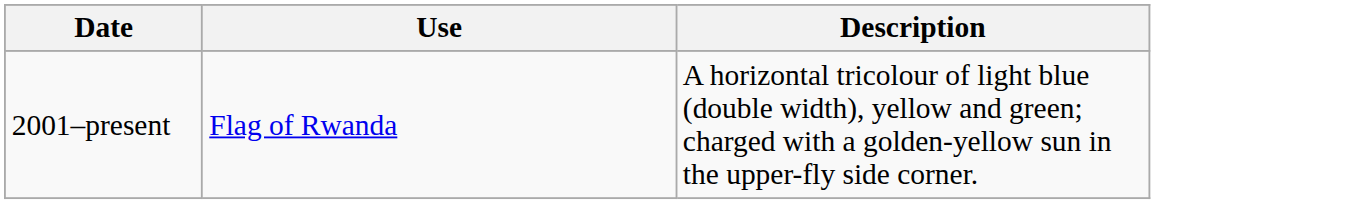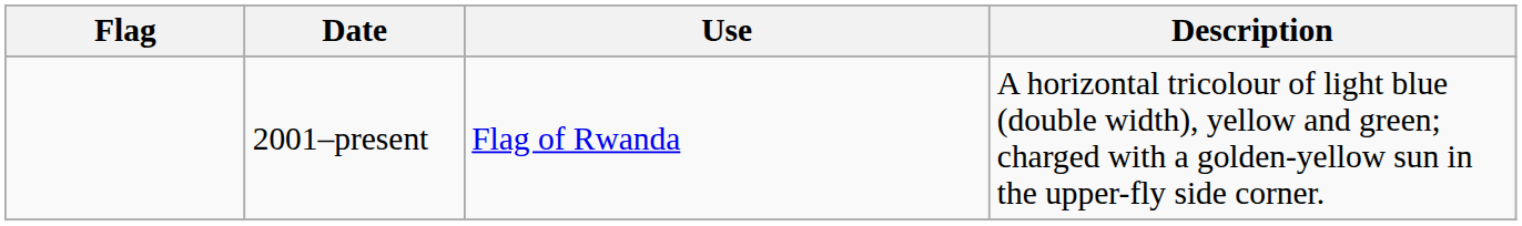+ column: Flag
